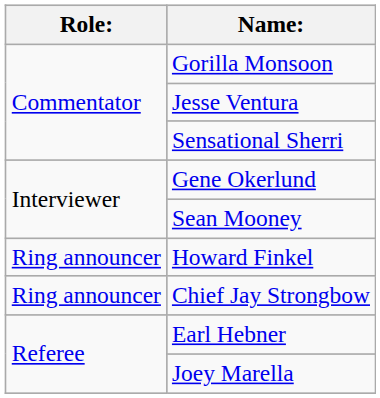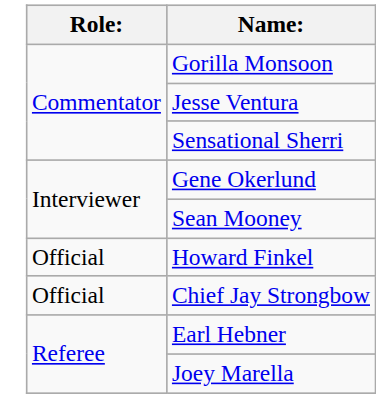Howard Finkel | Role:: Ring announcer -> Official
Chief Jay Strongbow | Role:: Ring announcer -> Official
